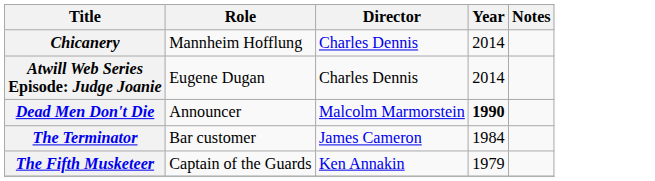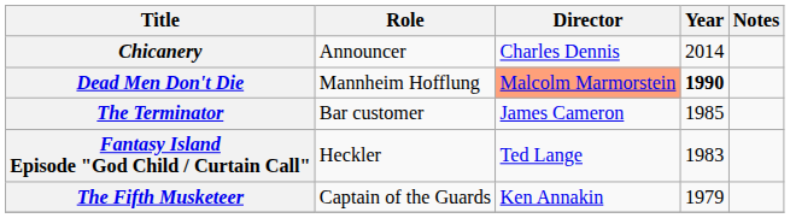Chicanery | Role: Mannheim Hofflung -> Announcer
- row: Atwill Web Series Episode: Judge Joanie | Eugene Dugan | Charles Dennis | 2014
Dead Men Don't Die | Role: Announcer -> Mannheim Hofflung
Dead Men Don't Die | Director: no background -> lightsalmon background
The Terminator | Year: 1984 -> 1985
+ row: Fantasy Island Episode "God Child / Curtain Call" | Heckler | Ted Lange | 1983
